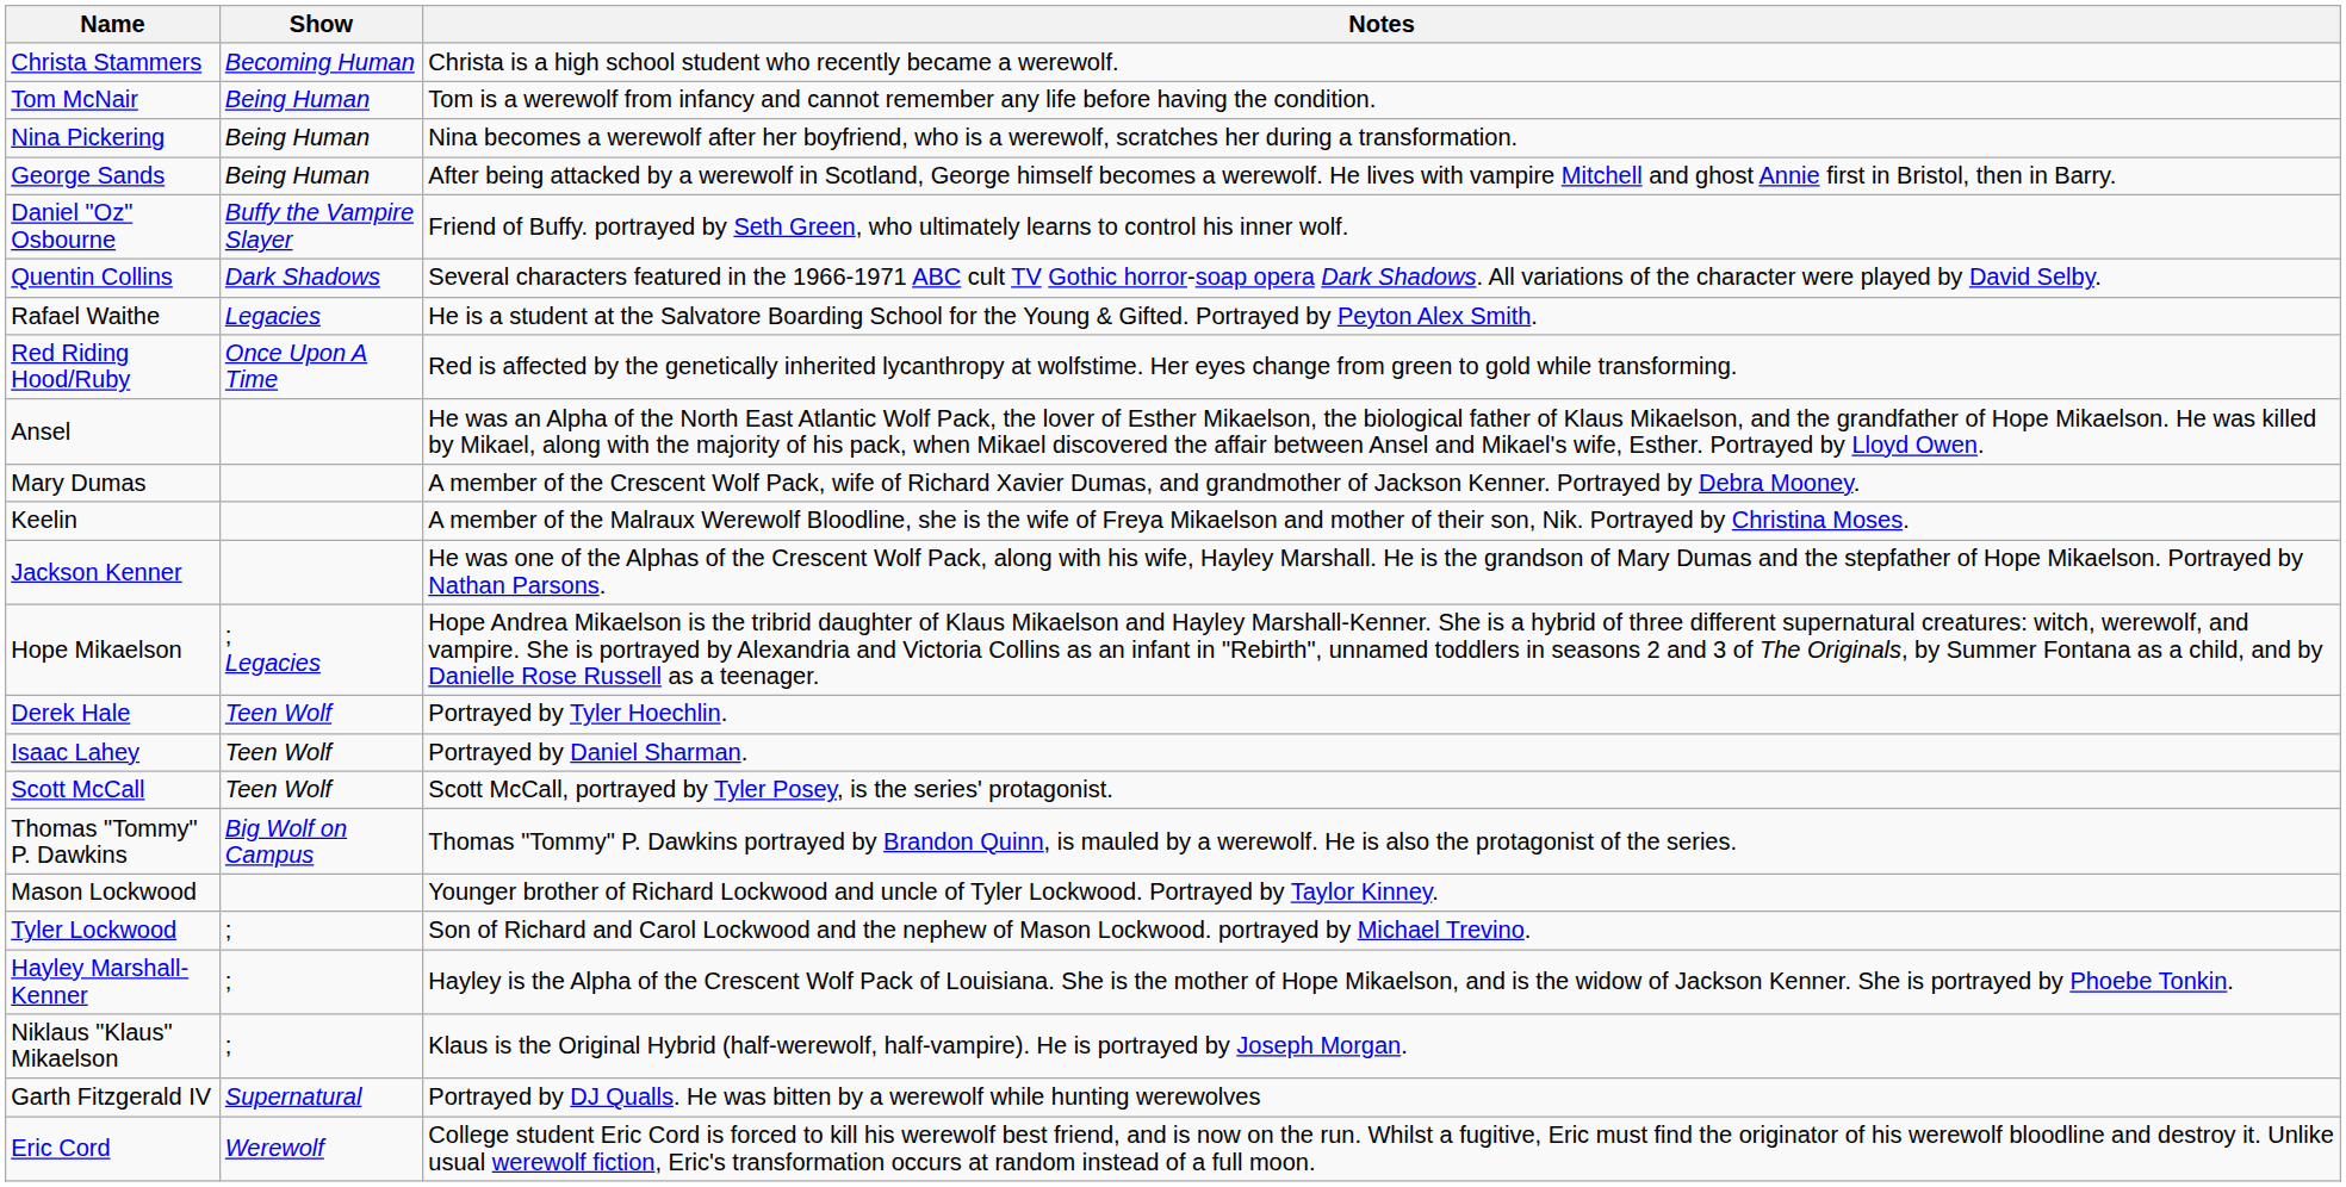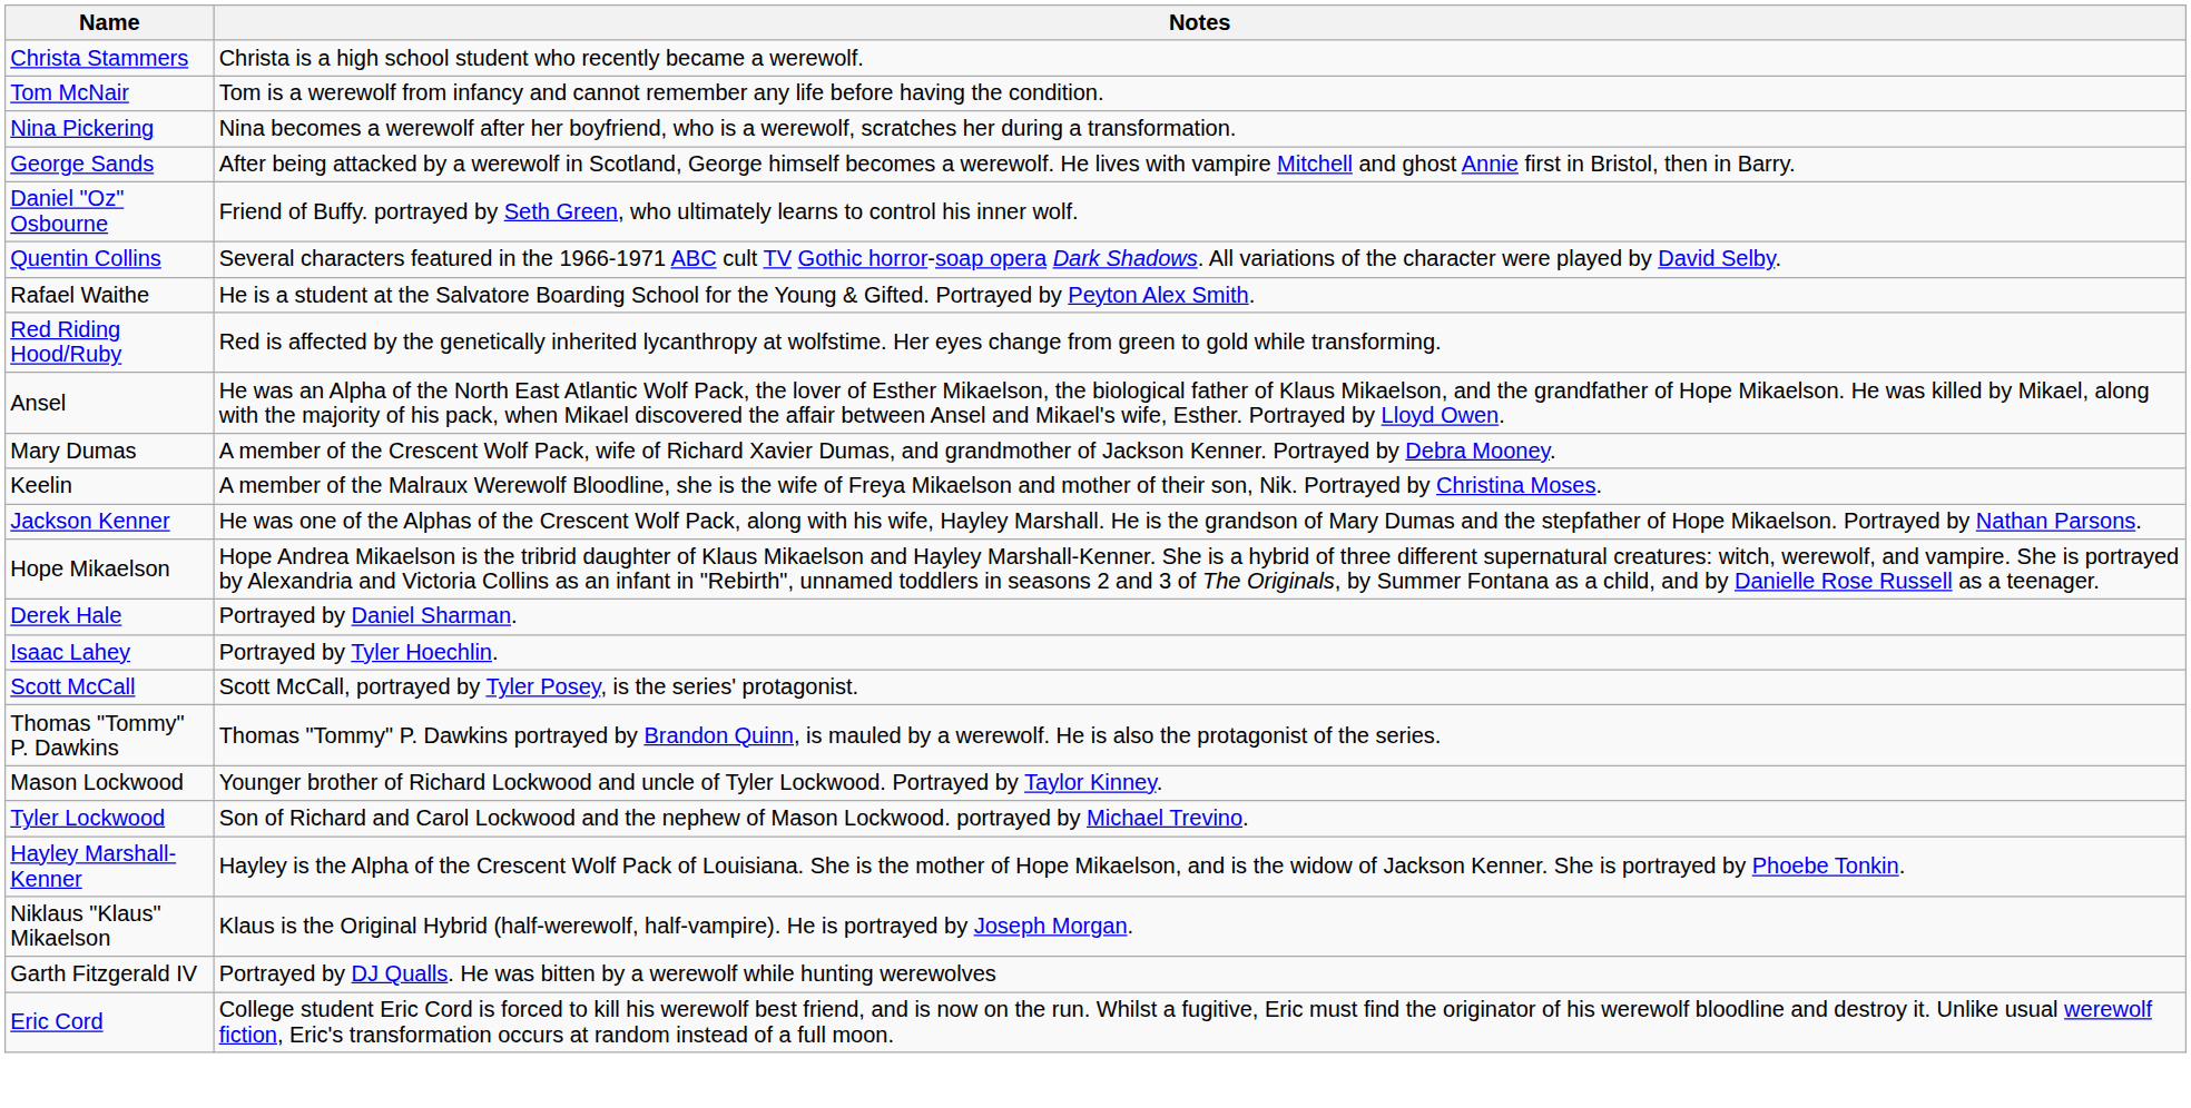- column: Show | Becoming Human | Being Human | Being Human | Being Human | Buffy the Vampire Slayer | Dark Shadows | Legacies | Once Upon A Time | ; Legacies | Teen Wolf | Teen Wolf | Teen Wolf | Big Wolf on Campus | ; | ; | ; | Supernatural | Werewolf
Derek Hale | Notes: Portrayed by Tyler Hoechlin. -> Portrayed by Daniel Sharman.
Isaac Lahey | Notes: Portrayed by Daniel Sharman. -> Portrayed by Tyler Hoechlin.
